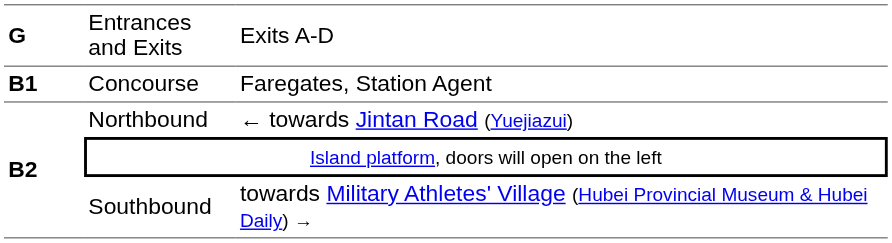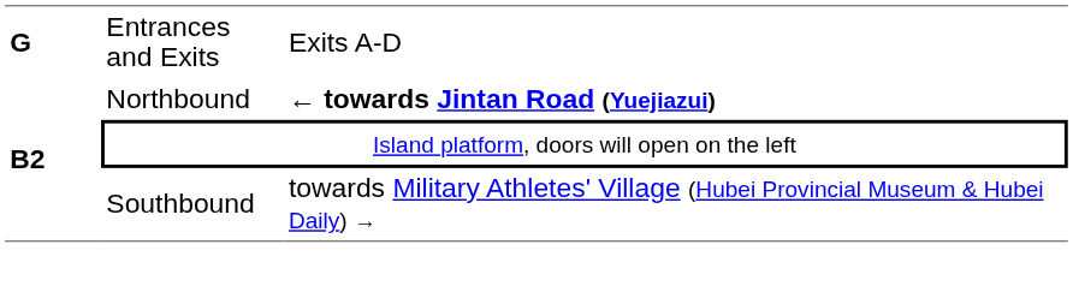- row: B1 | Concourse | Faregates, Station Agent
Northbound | column 3: normal -> bold
